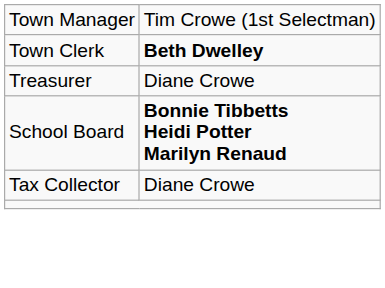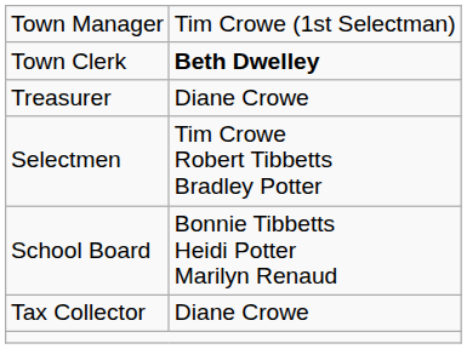+ row: Selectmen | Tim Crowe Robert Tibbetts Bradley Potter
School Board | column 2: bold -> normal
